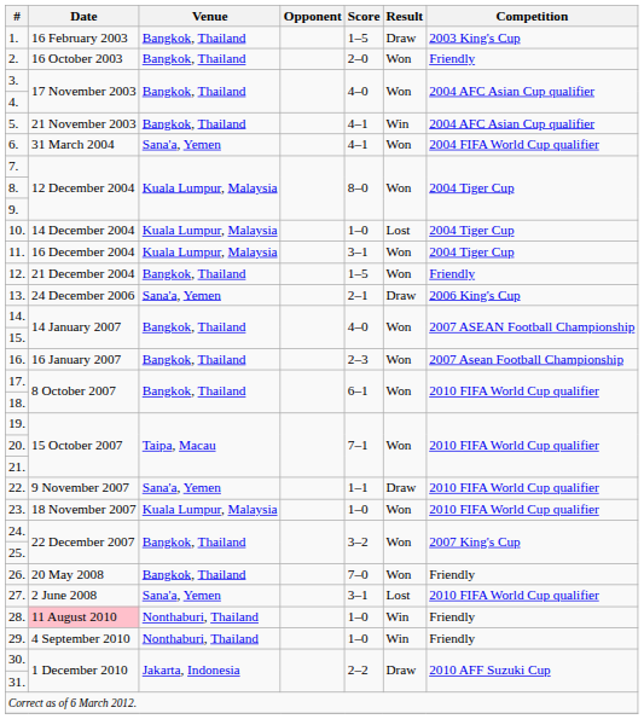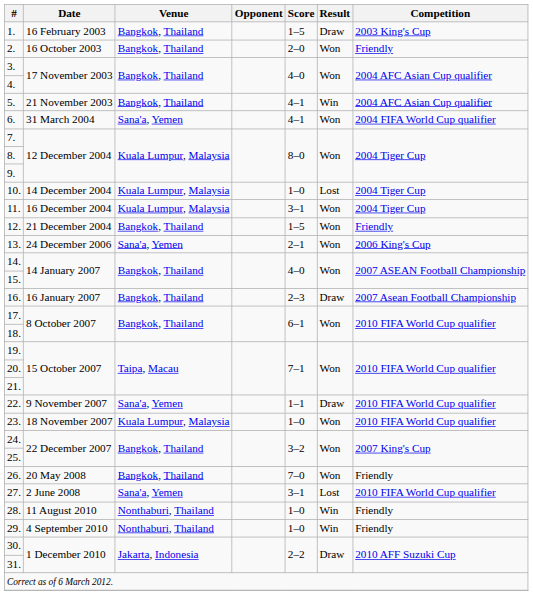13. | Result: Draw -> Won
16. | Result: Won -> Draw
28. | Date: pink background -> no background
